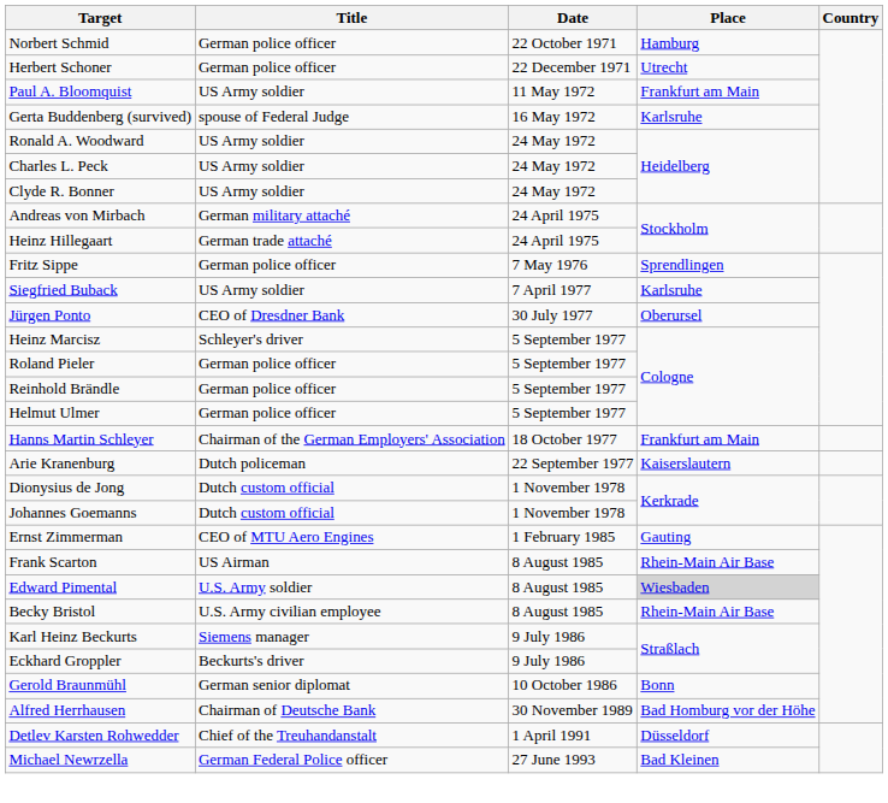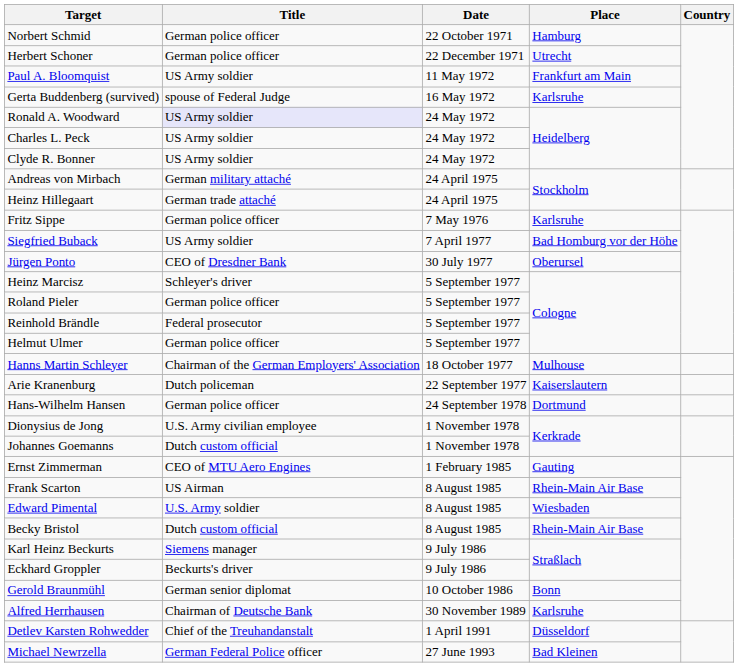Ronald A. Woodward | Title: no background -> lavender background
Fritz Sippe | Place: Sprendlingen -> Karlsruhe
Siegfried Buback | Place: Karlsruhe -> Bad Homburg vor der Höhe
Reinhold Brändle | Title: German police officer -> Federal prosecutor
Hanns Martin Schleyer | Place: Frankfurt am Main -> Mulhouse
+ row: Hans-Wilhelm Hansen | German police officer | 24 September 1978 | Dortmund
Dionysius de Jong | Title: Dutch custom official -> U.S. Army civilian employee
Edward Pimental | Place: lightgrey background -> no background
Becky Bristol | Title: U.S. Army civilian employee -> Dutch custom official
Alfred Herrhausen | Place: Bad Homburg vor der Höhe -> Karlsruhe
